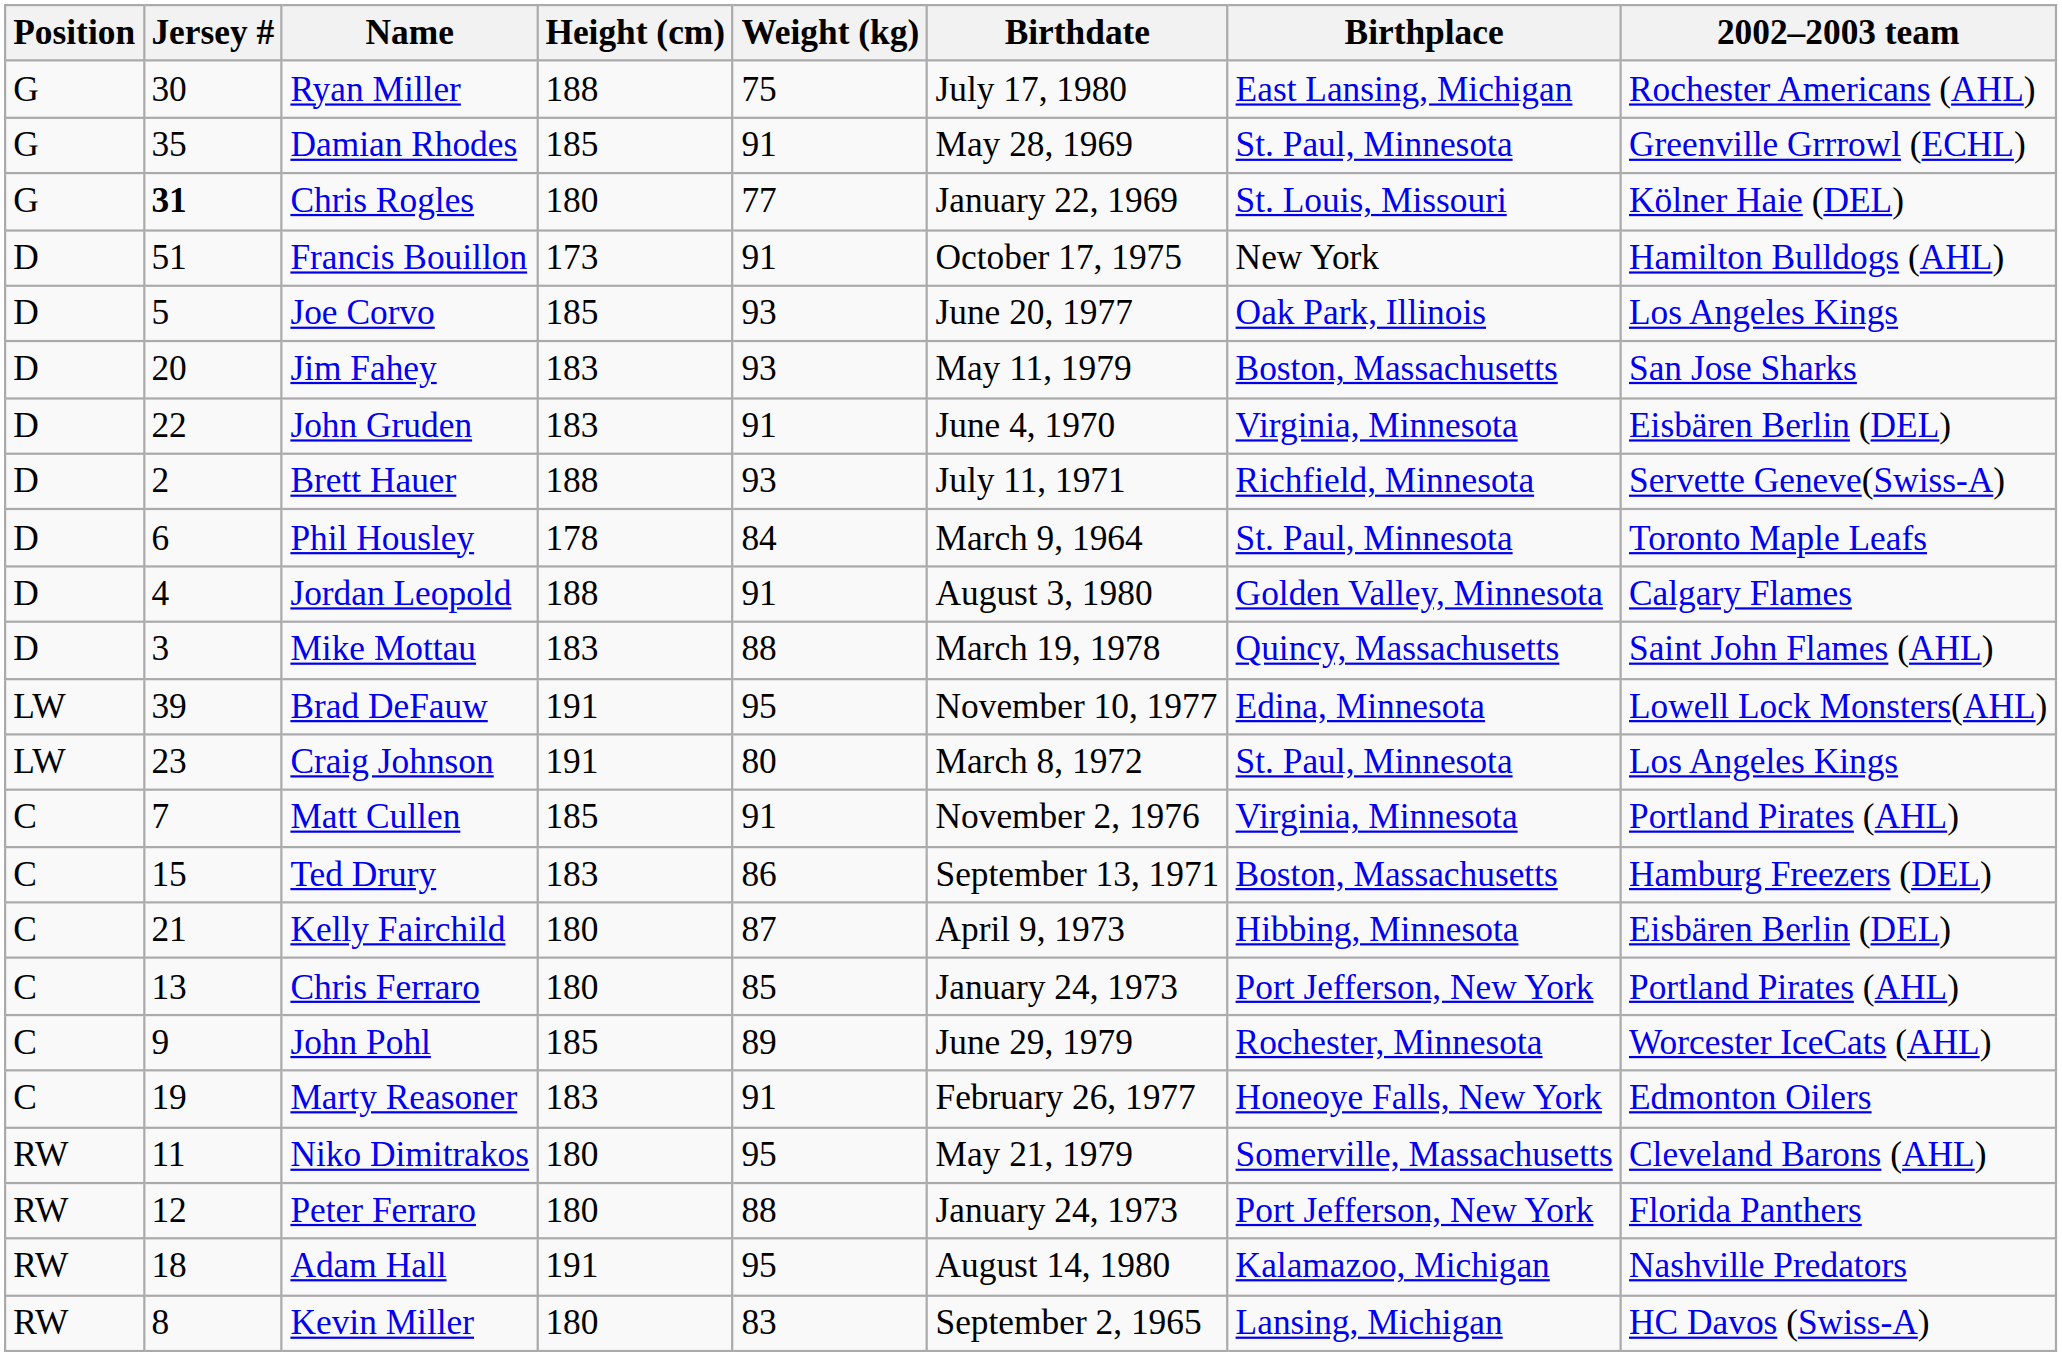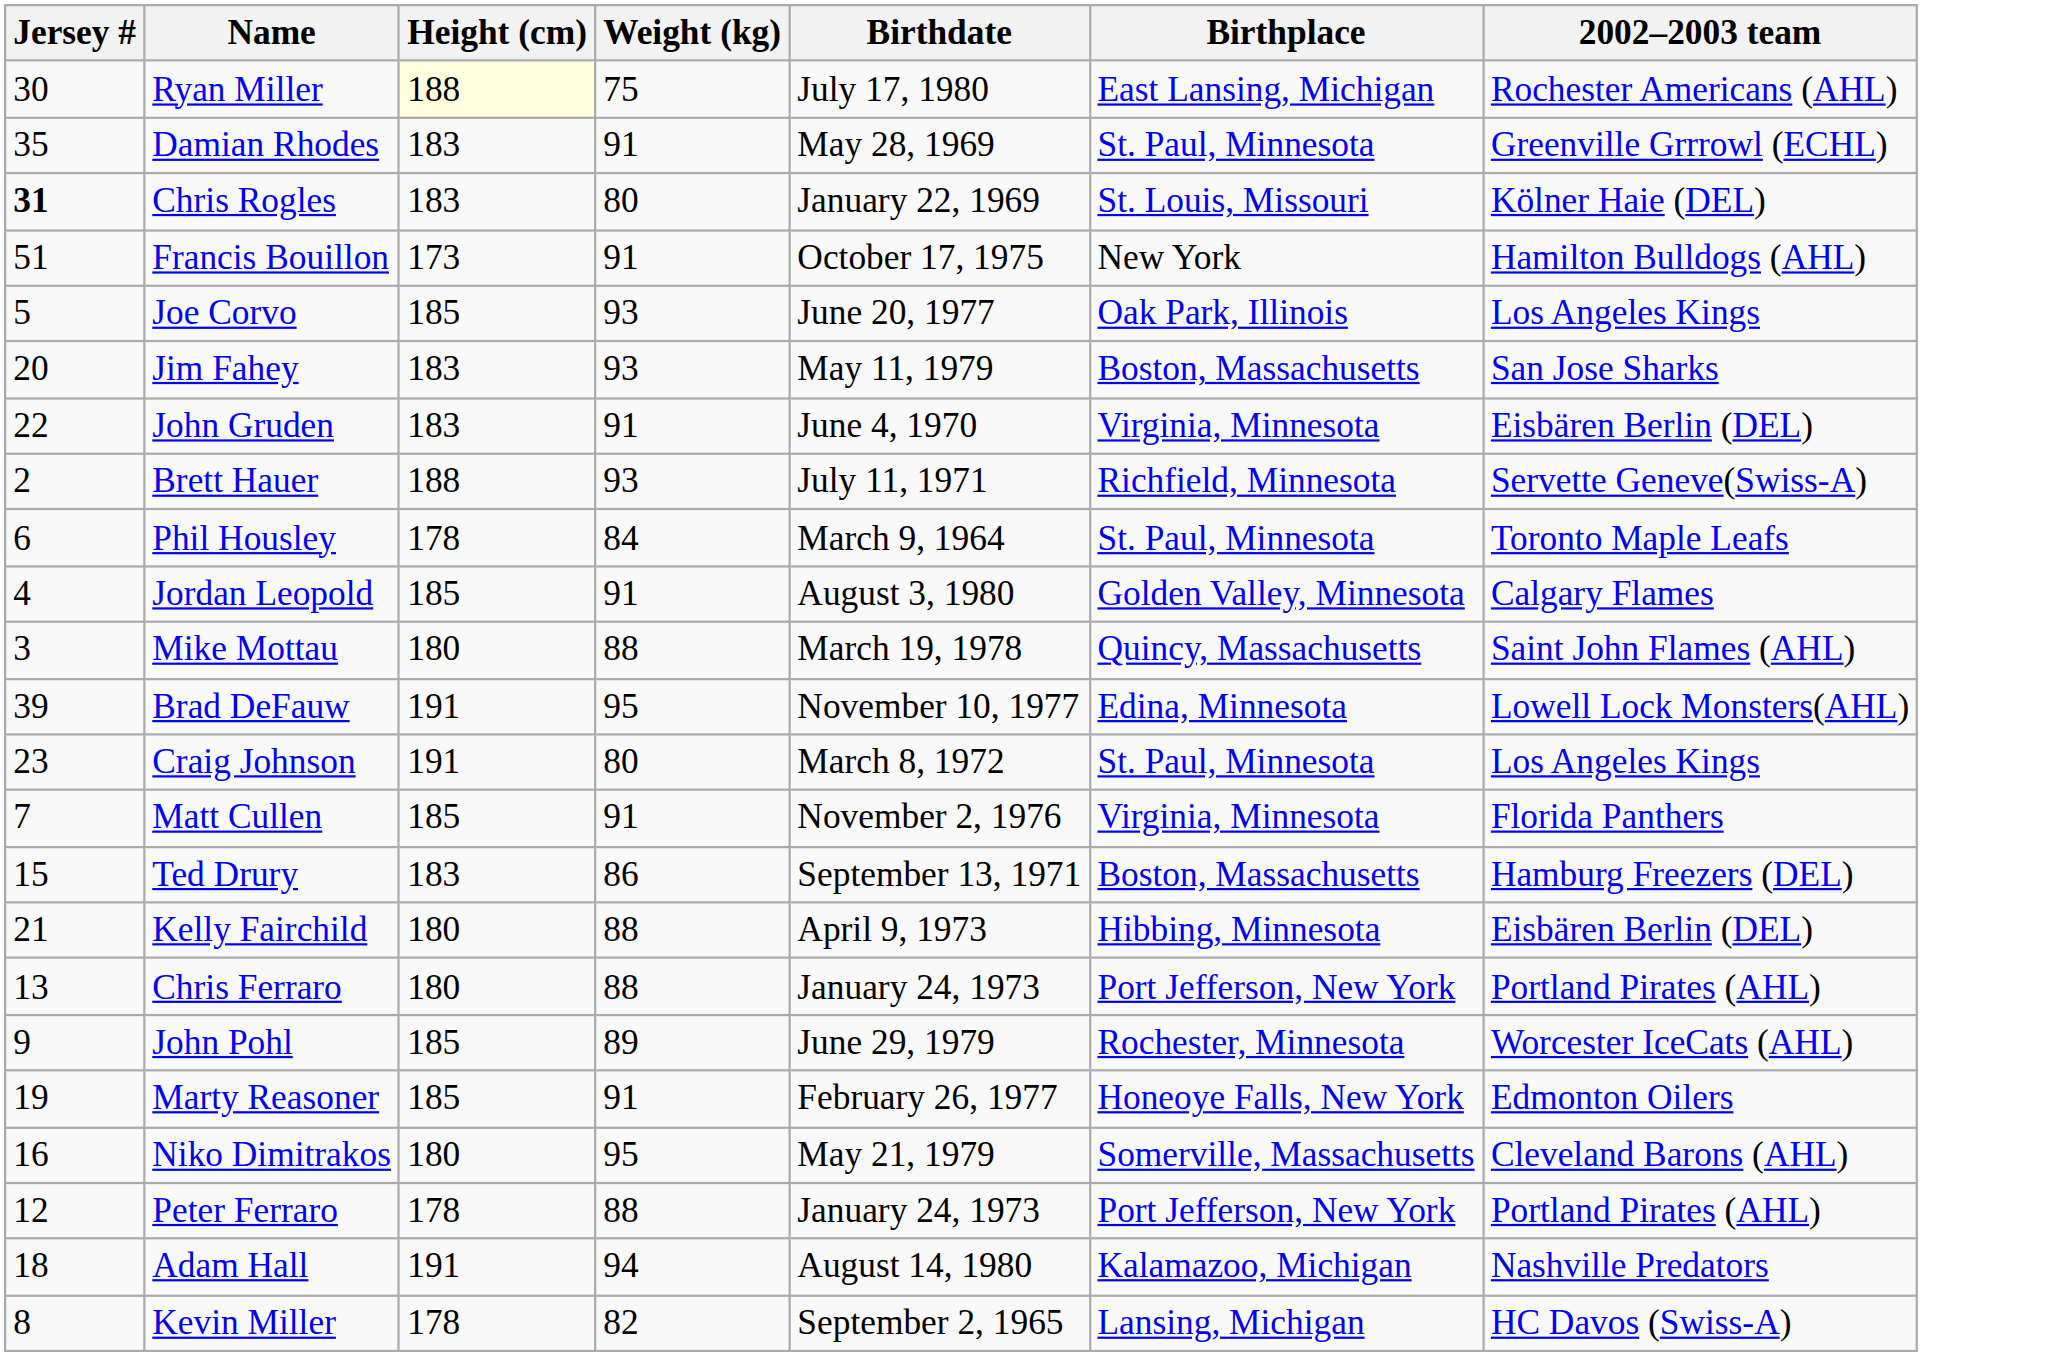- column: Position | G | G | G | D | D | D | D | D | D | D | D | LW | LW | C | C | C | C | C | C | RW | RW | RW | RW
Ryan Miller | Height (cm): no background -> lightyellow background
Damian Rhodes | Height (cm): 185 -> 183
Chris Rogles | Height (cm): 180 -> 183
Chris Rogles | Weight (kg): 77 -> 80
Jordan Leopold | Height (cm): 188 -> 185
Mike Mottau | Height (cm): 183 -> 180
Matt Cullen | 2002–2003 team: Portland Pirates (AHL) -> Florida Panthers
Kelly Fairchild | Weight (kg): 87 -> 88
Chris Ferraro | Weight (kg): 85 -> 88
Marty Reasoner | Height (cm): 183 -> 185
Niko Dimitrakos | Jersey #: 11 -> 16
Peter Ferraro | Height (cm): 180 -> 178
Peter Ferraro | 2002–2003 team: Florida Panthers -> Portland Pirates (AHL)
Adam Hall | Weight (kg): 95 -> 94
Kevin Miller | Height (cm): 180 -> 178
Kevin Miller | Weight (kg): 83 -> 82
